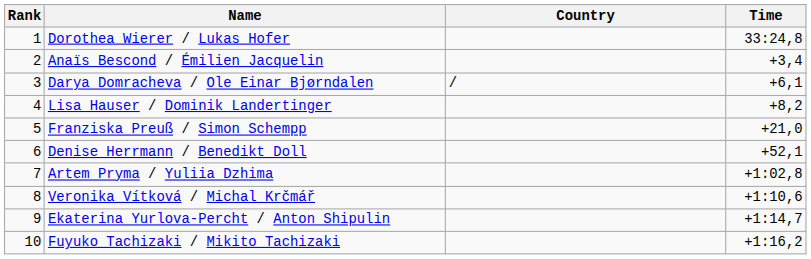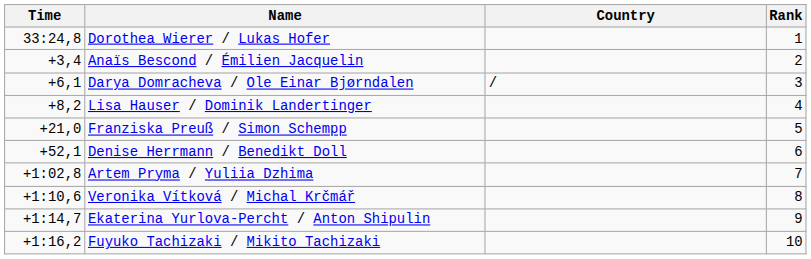columns swapped: Rank <-> Time
